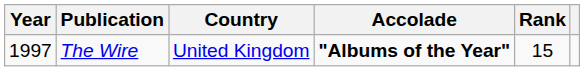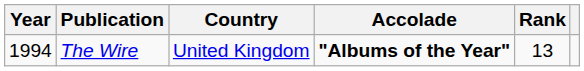The Wire | Year: 1997 -> 1994
The Wire | Rank: 15 -> 13
